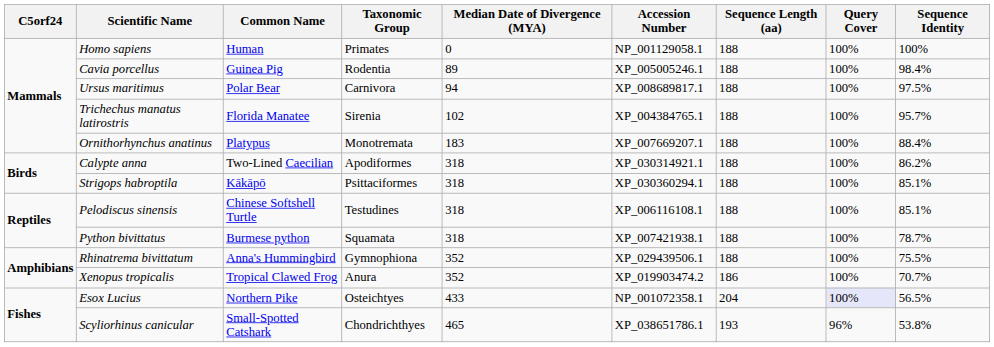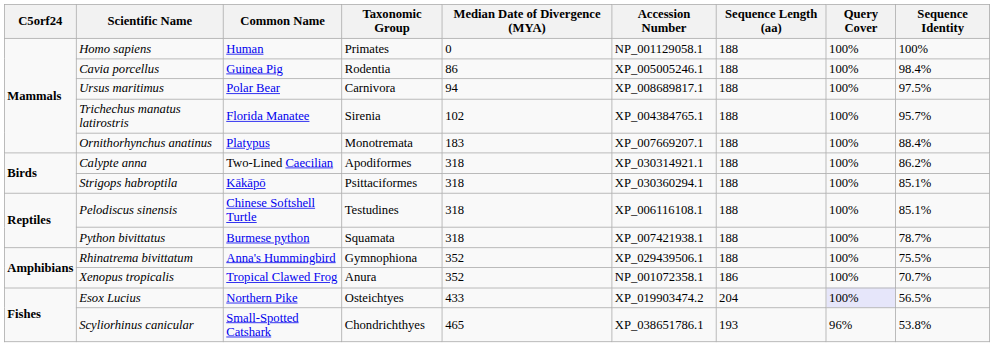Cavia porcellus | Median Date of Divergence (MYA): 89 -> 86
Xenopus tropicalis | Accession Number: XP_019903474.2 -> NP_001072358.1
Esox Lucius | Accession Number: NP_001072358.1 -> XP_019903474.2
